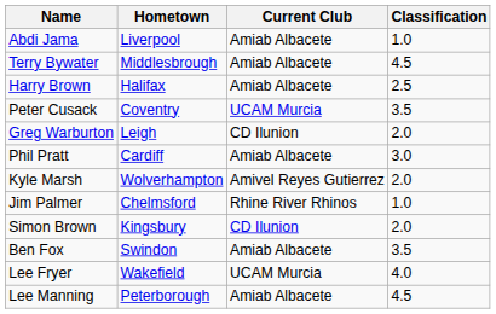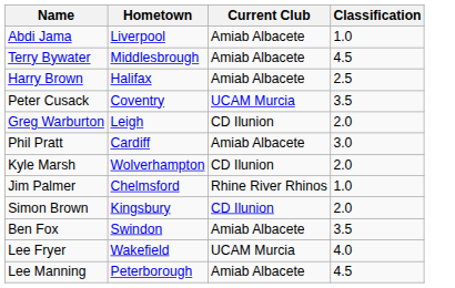Kyle Marsh | Current Club: Amivel Reyes Gutierrez -> CD Ilunion
